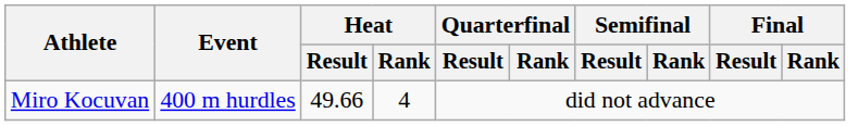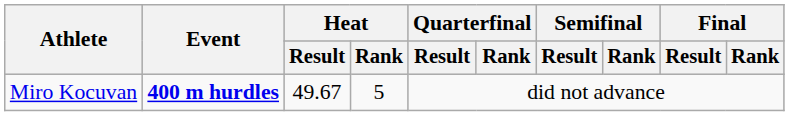Miro Kocuvan | Event: normal -> bold
Miro Kocuvan | Heat / Result: 49.66 -> 49.67
Miro Kocuvan | Heat / Rank: 4 -> 5
